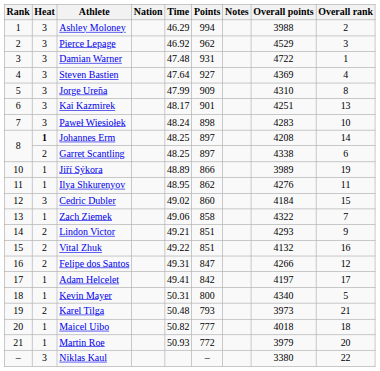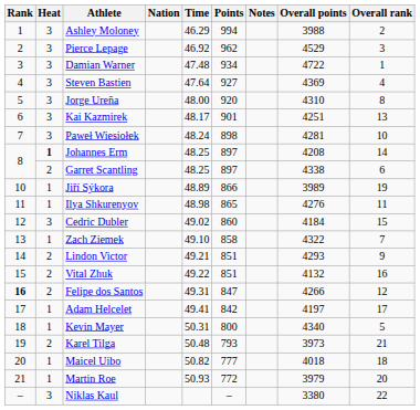Damian Warner | Points: 931 -> 934
Jorge Ureña | Time: 47.99 -> 48.00
Jorge Ureña | Points: 909 -> 920
Paweł Wiesiołek | Overall points: 4283 -> 4281
Ilya Shkurenyov | Time: 48.95 -> 48.98
Ilya Shkurenyov | Points: 862 -> 865
Zach Ziemek | Time: 49.06 -> 49.10
Felipe dos Santos | Rank: normal -> bold
